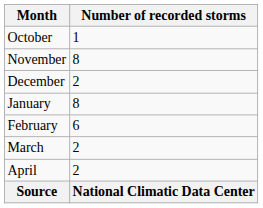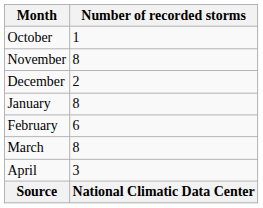March | Number of recorded storms: 2 -> 8
April | Number of recorded storms: 2 -> 3
